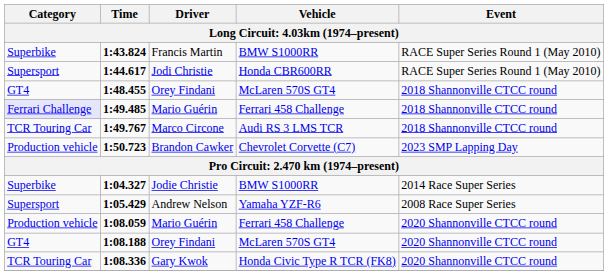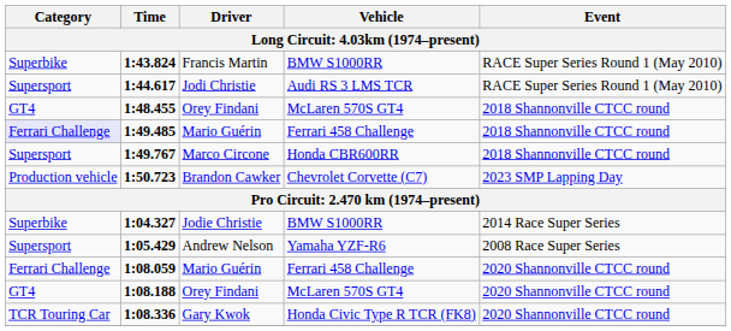1:44.617 | Vehicle: Honda CBR600RR -> Audi RS 3 LMS TCR
1:49.767 | Category: TCR Touring Car -> Supersport
1:49.767 | Vehicle: Audi RS 3 LMS TCR -> Honda CBR600RR
1:08.059 | Category: Production vehicle -> Ferrari Challenge
